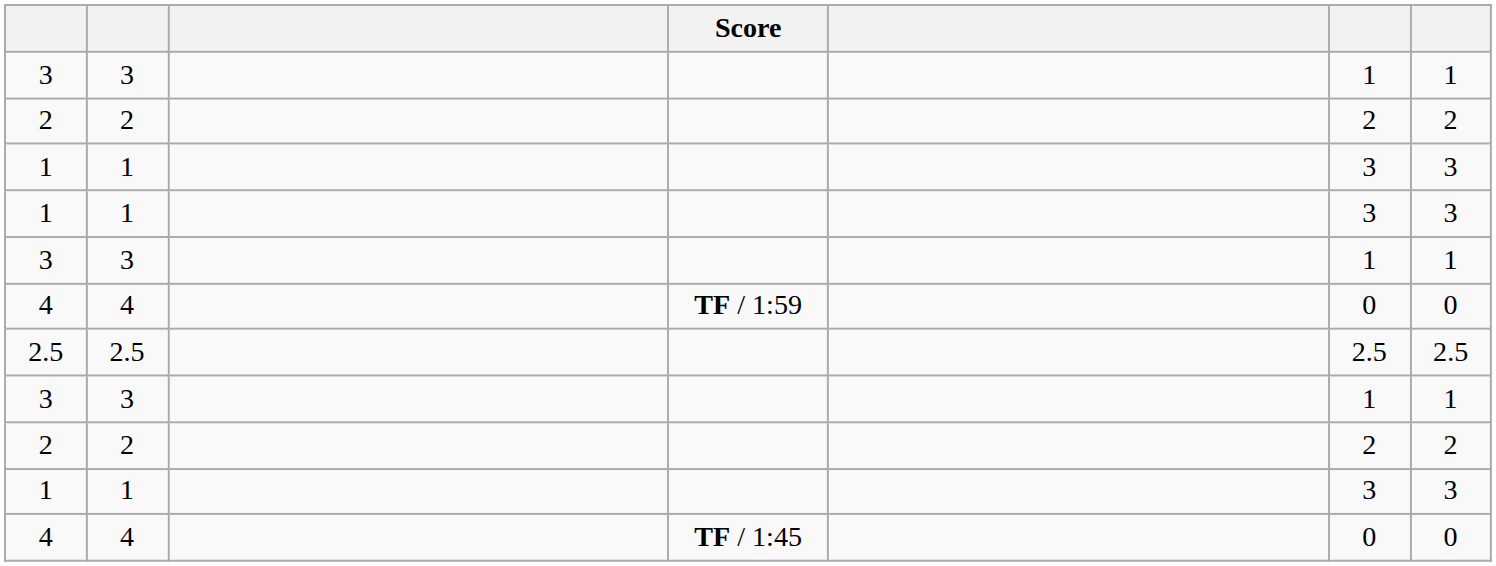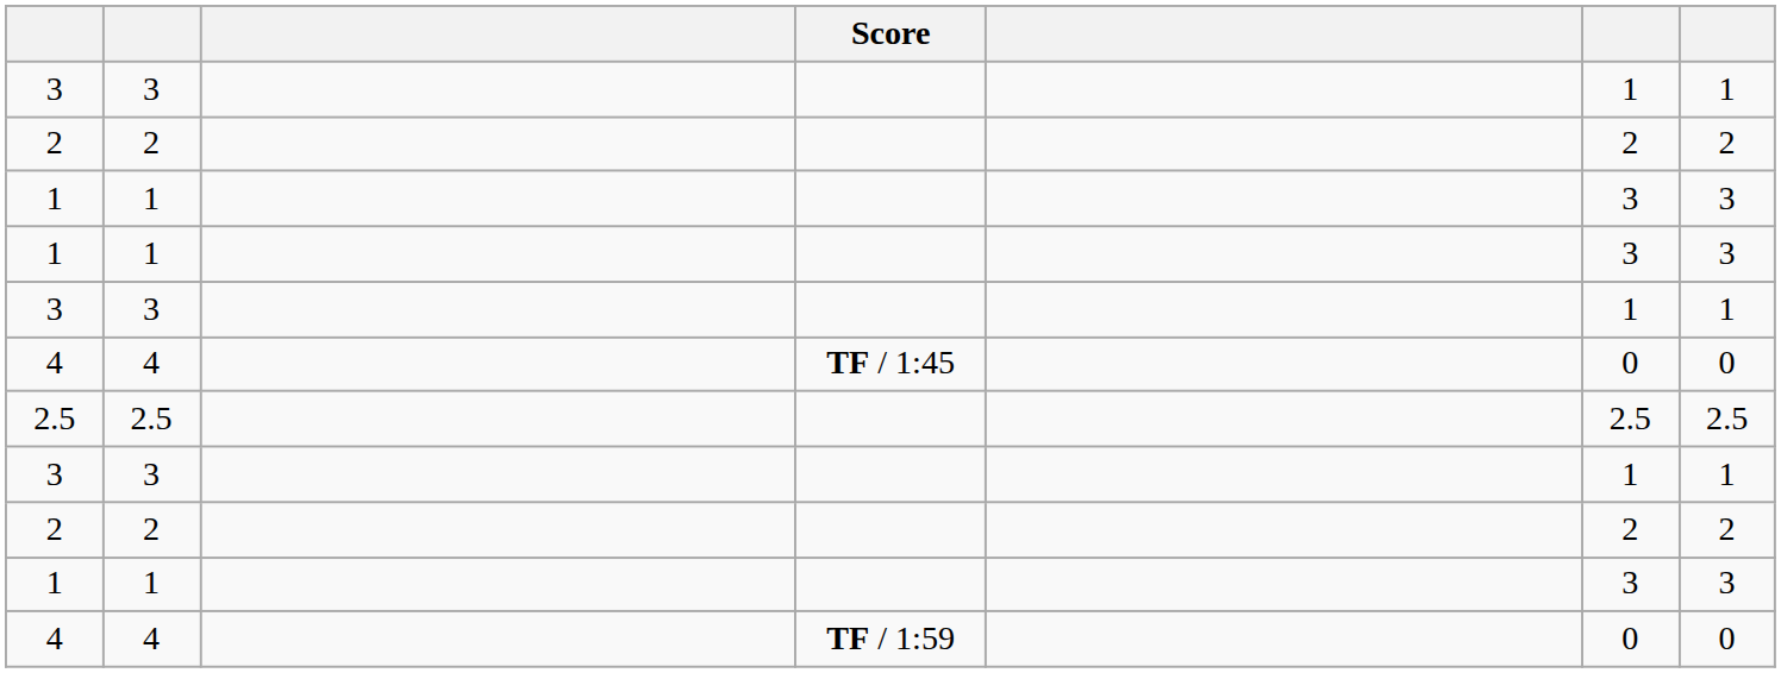rows swapped: 4 / TF / 1:59 <-> 4 / TF / 1:45
